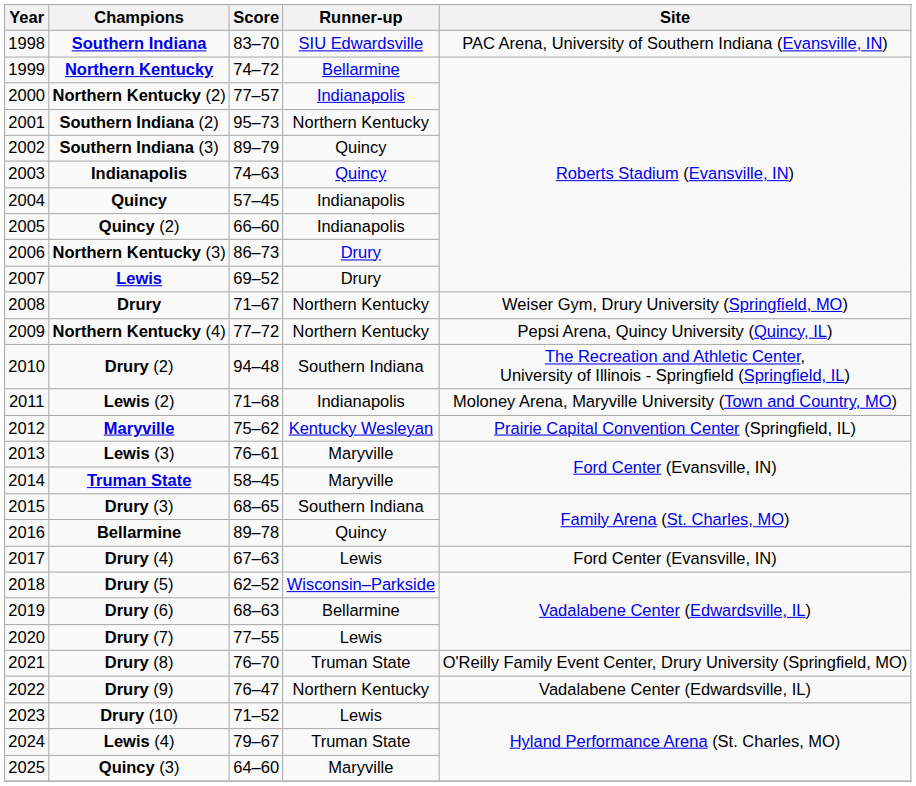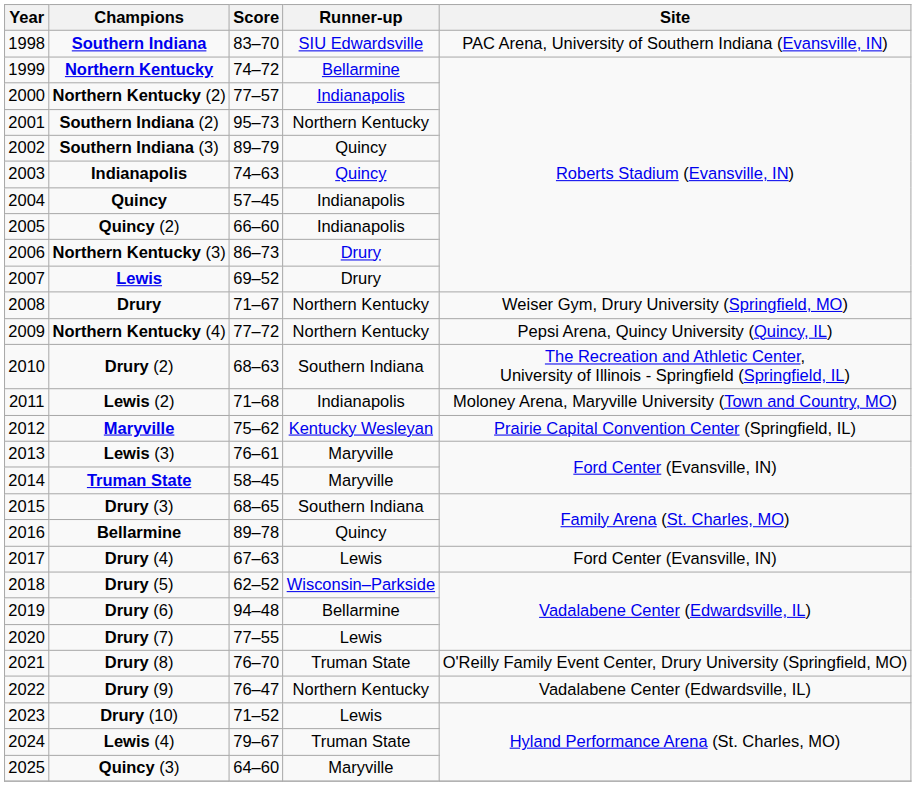Drury (2) | Score: 94–48 -> 68–63
Drury (6) | Score: 68–63 -> 94–48
